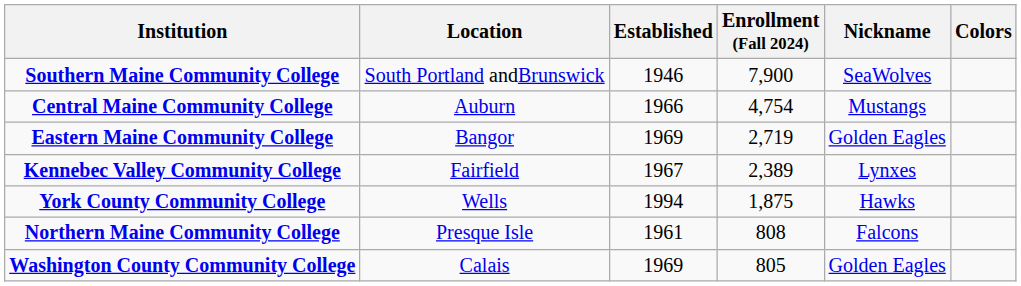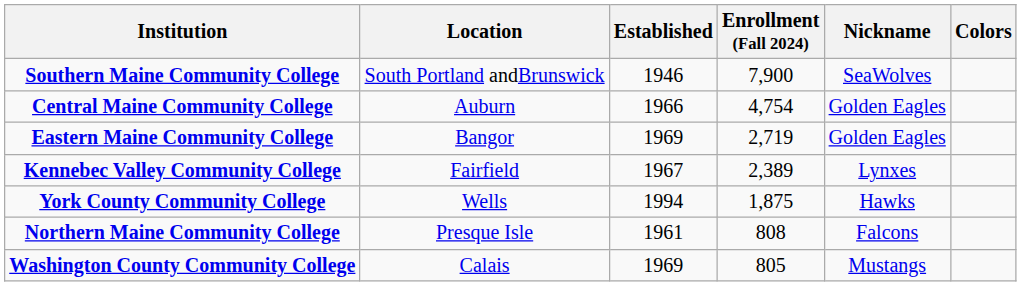Central Maine Community College | Nickname: Mustangs -> Golden Eagles
Washington County Community College | Nickname: Golden Eagles -> Mustangs
